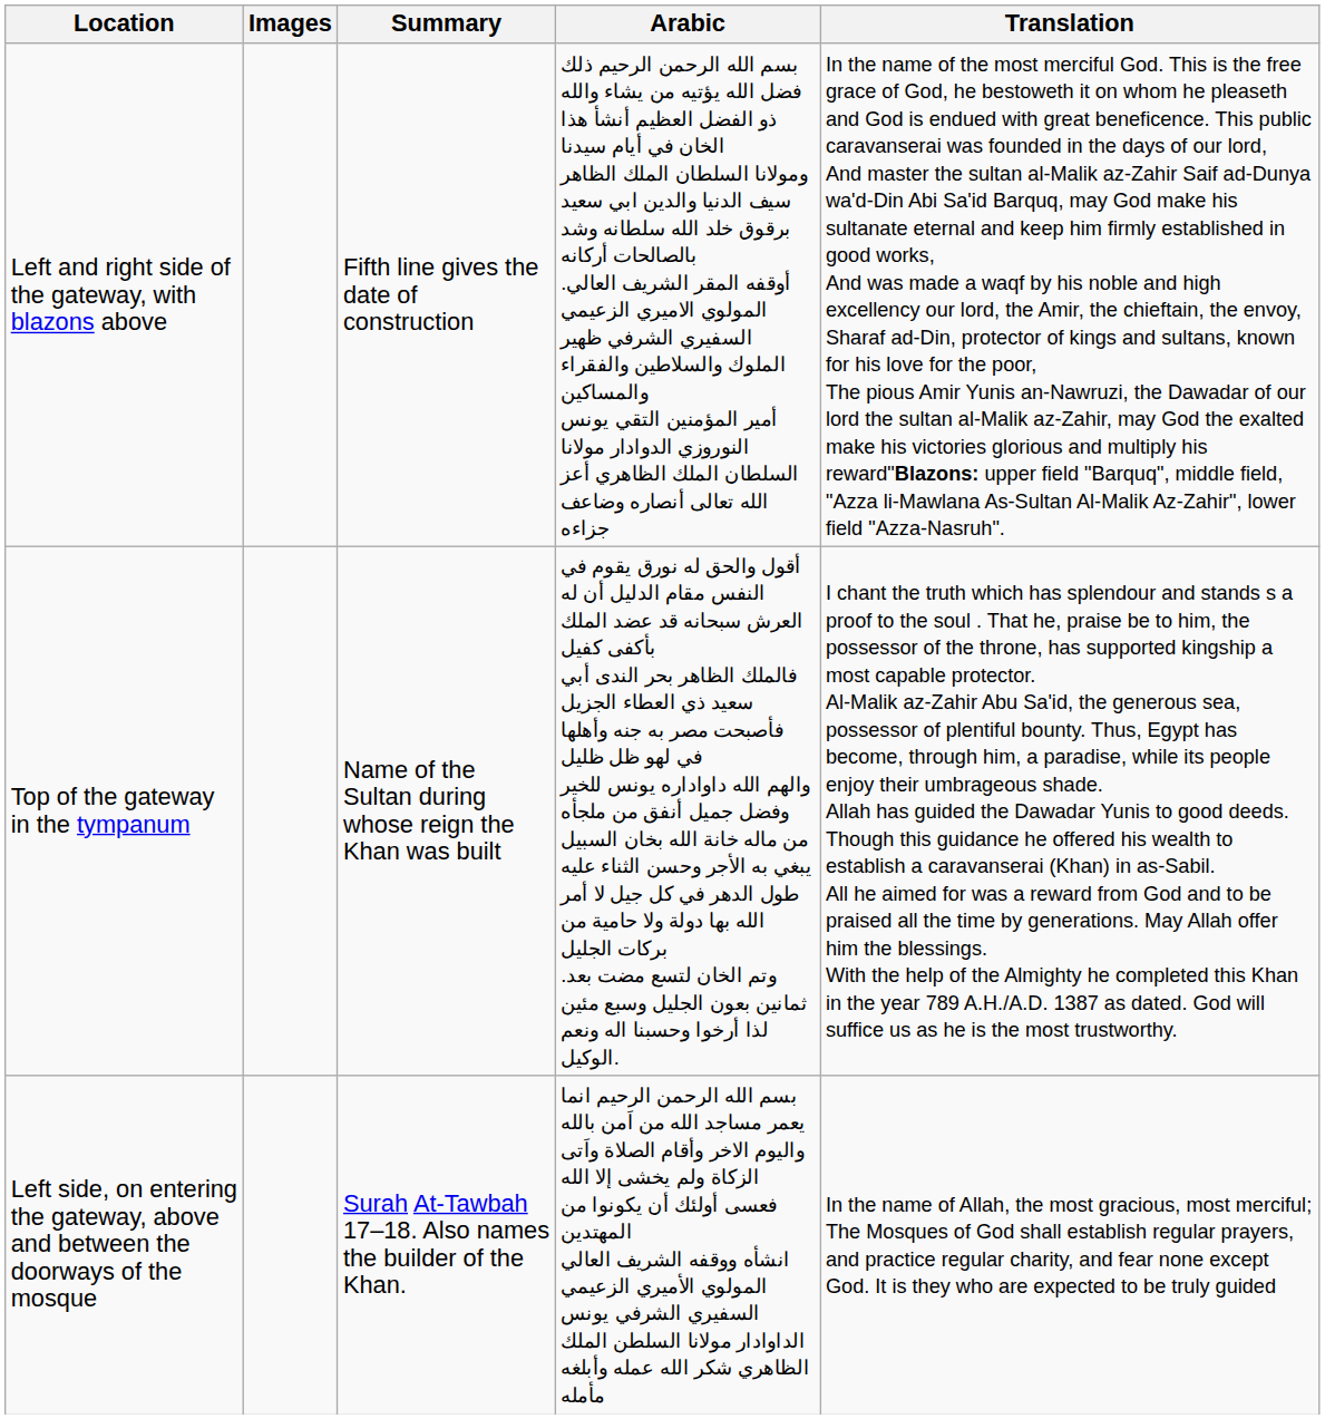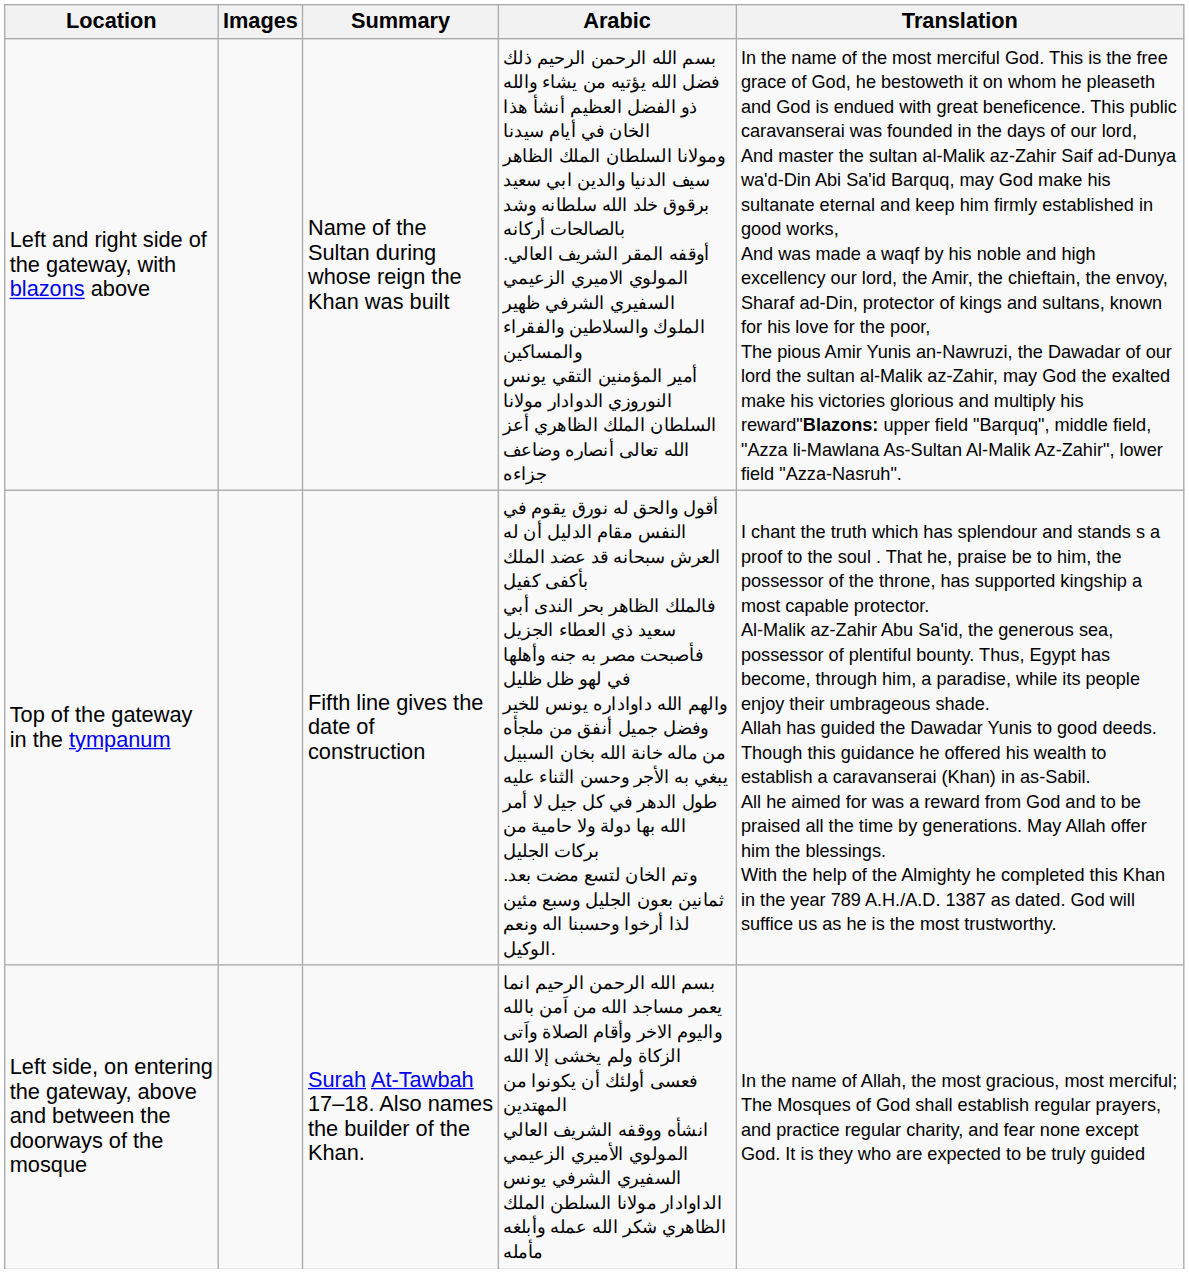Left and right side of the gateway, with blazons above | Summary: Fifth line gives the date of construction -> Name of the Sultan during whose reign the Khan was built
Top of the gateway in the tympanum | Summary: Name of the Sultan during whose reign the Khan was built -> Fifth line gives the date of construction
